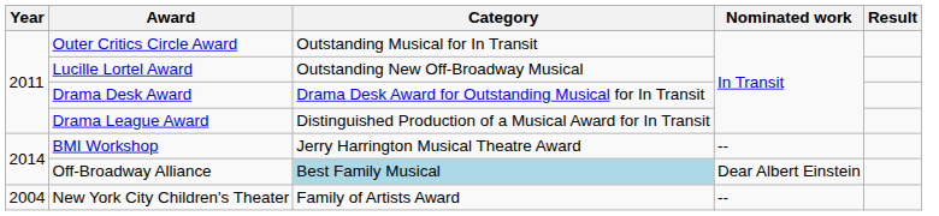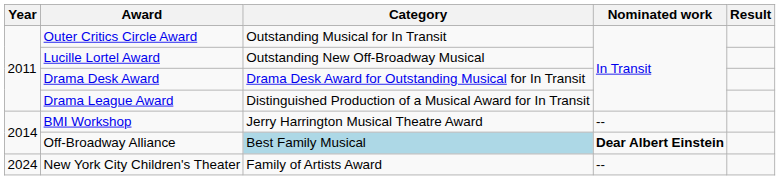Off-Broadway Alliance | Nominated work: normal -> bold
New York City Children's Theater | Year: 2004 -> 2024
